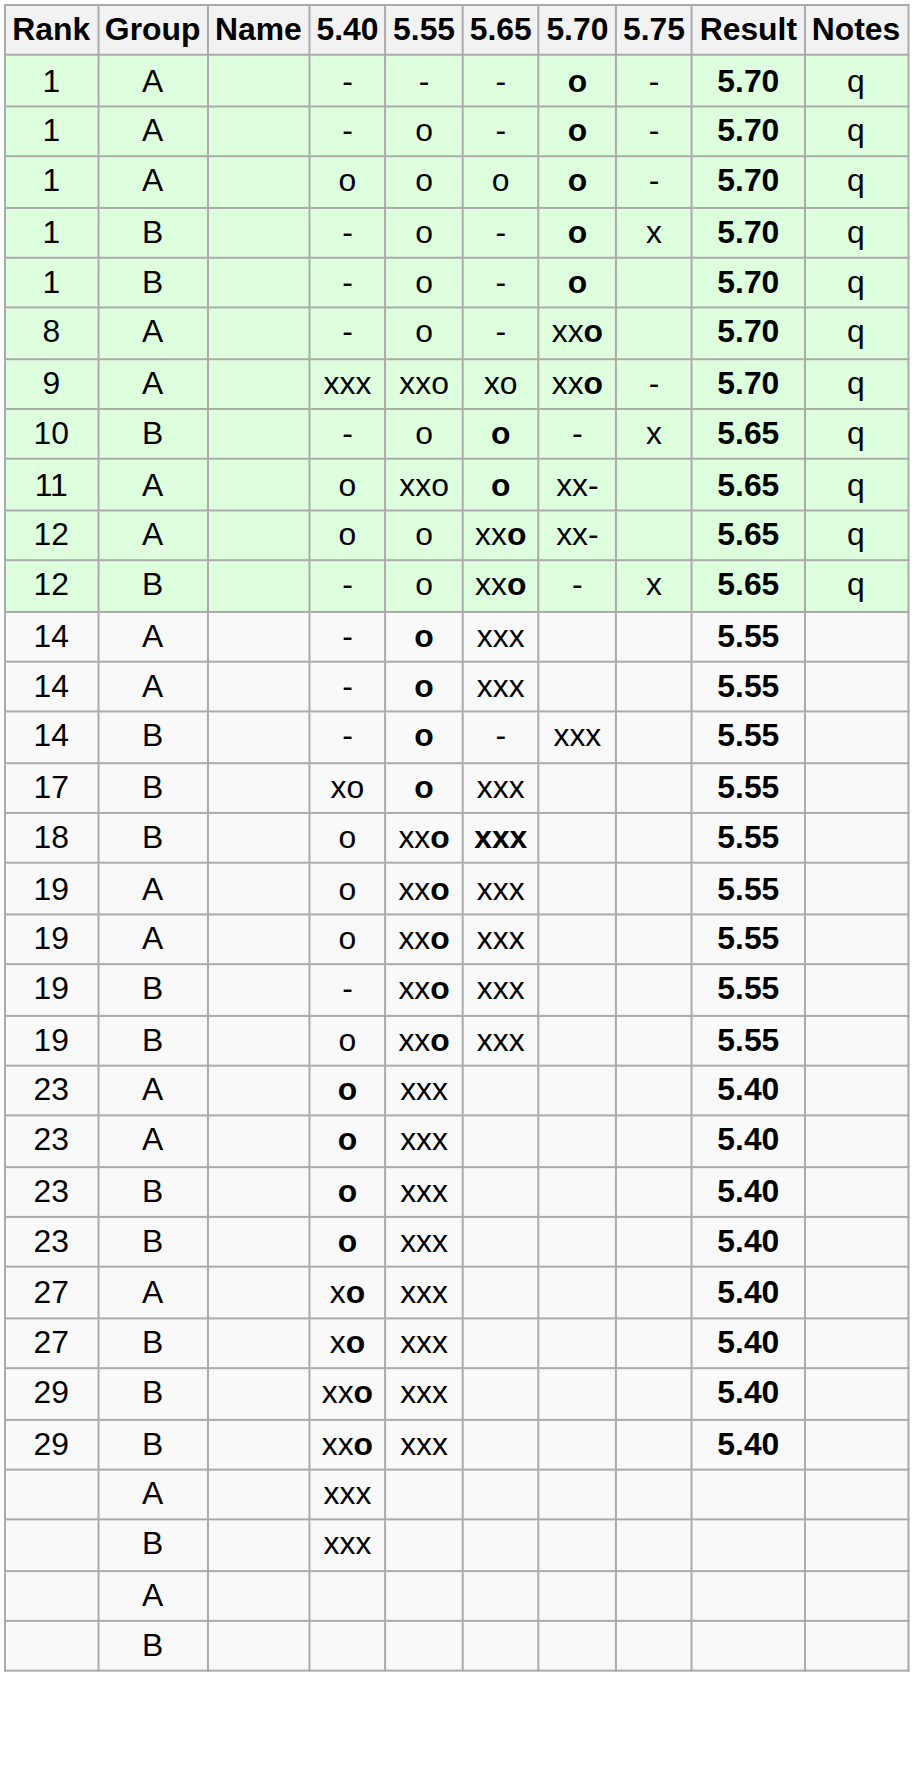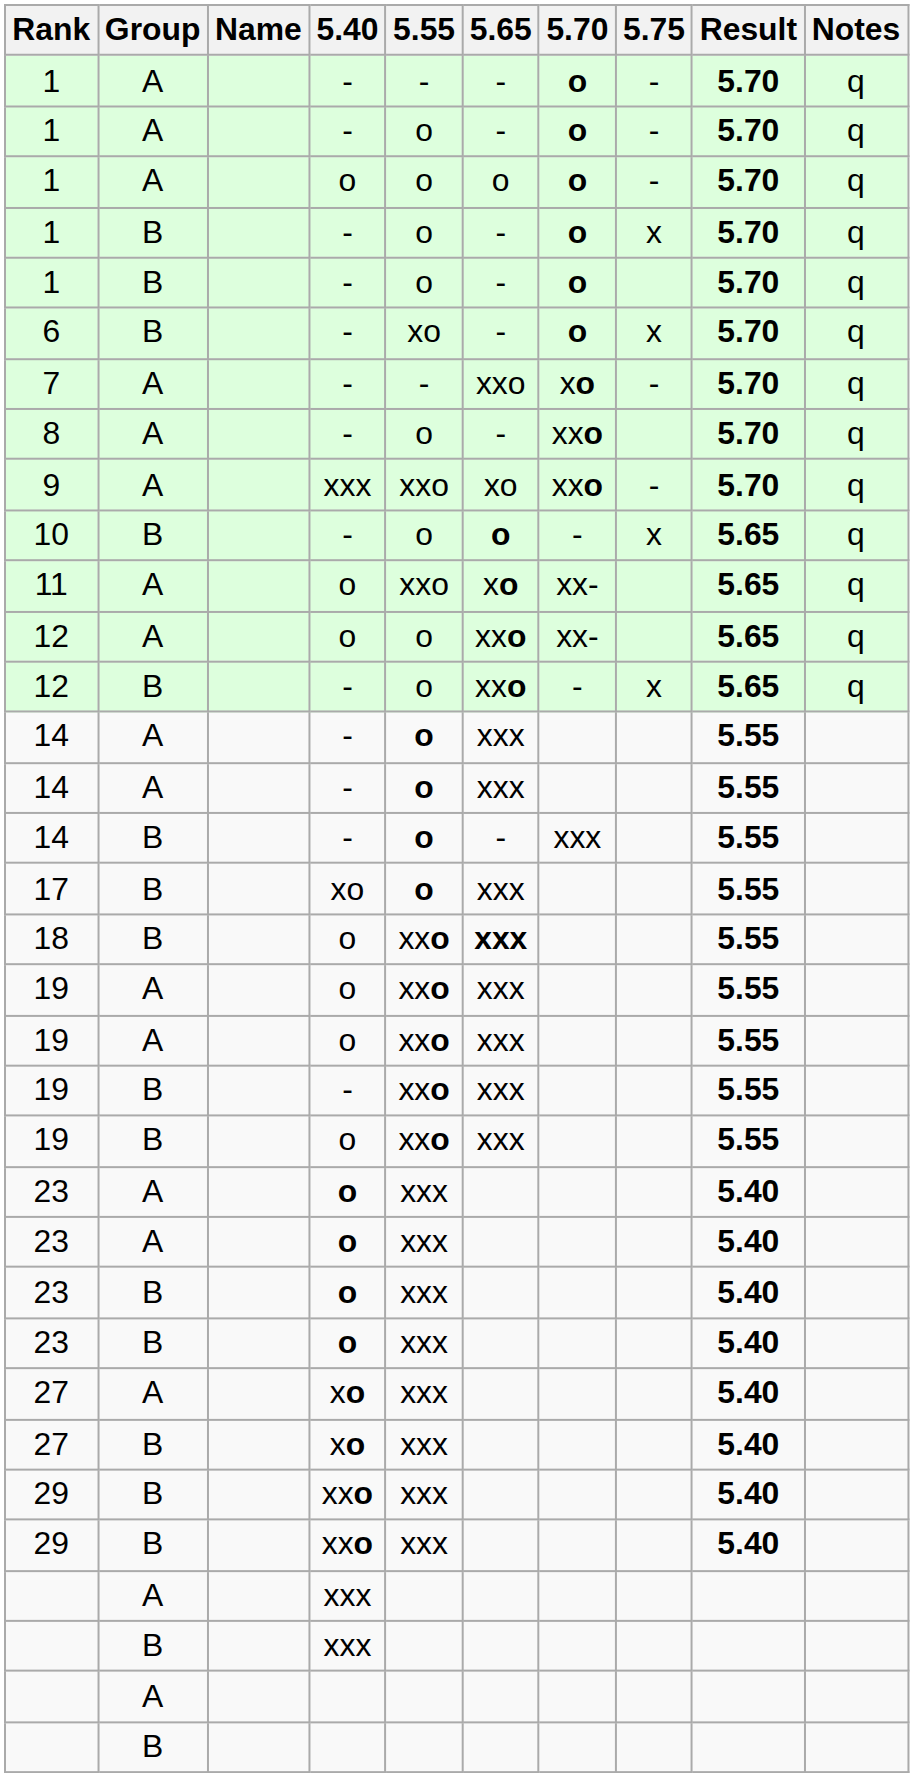+ row: 6 | B | - | xo | - | o | x | 5.70 | q
+ row: 7 | A | - | - | xxo | xo | - | 5.70 | q
11 | 5.65: o -> xo
